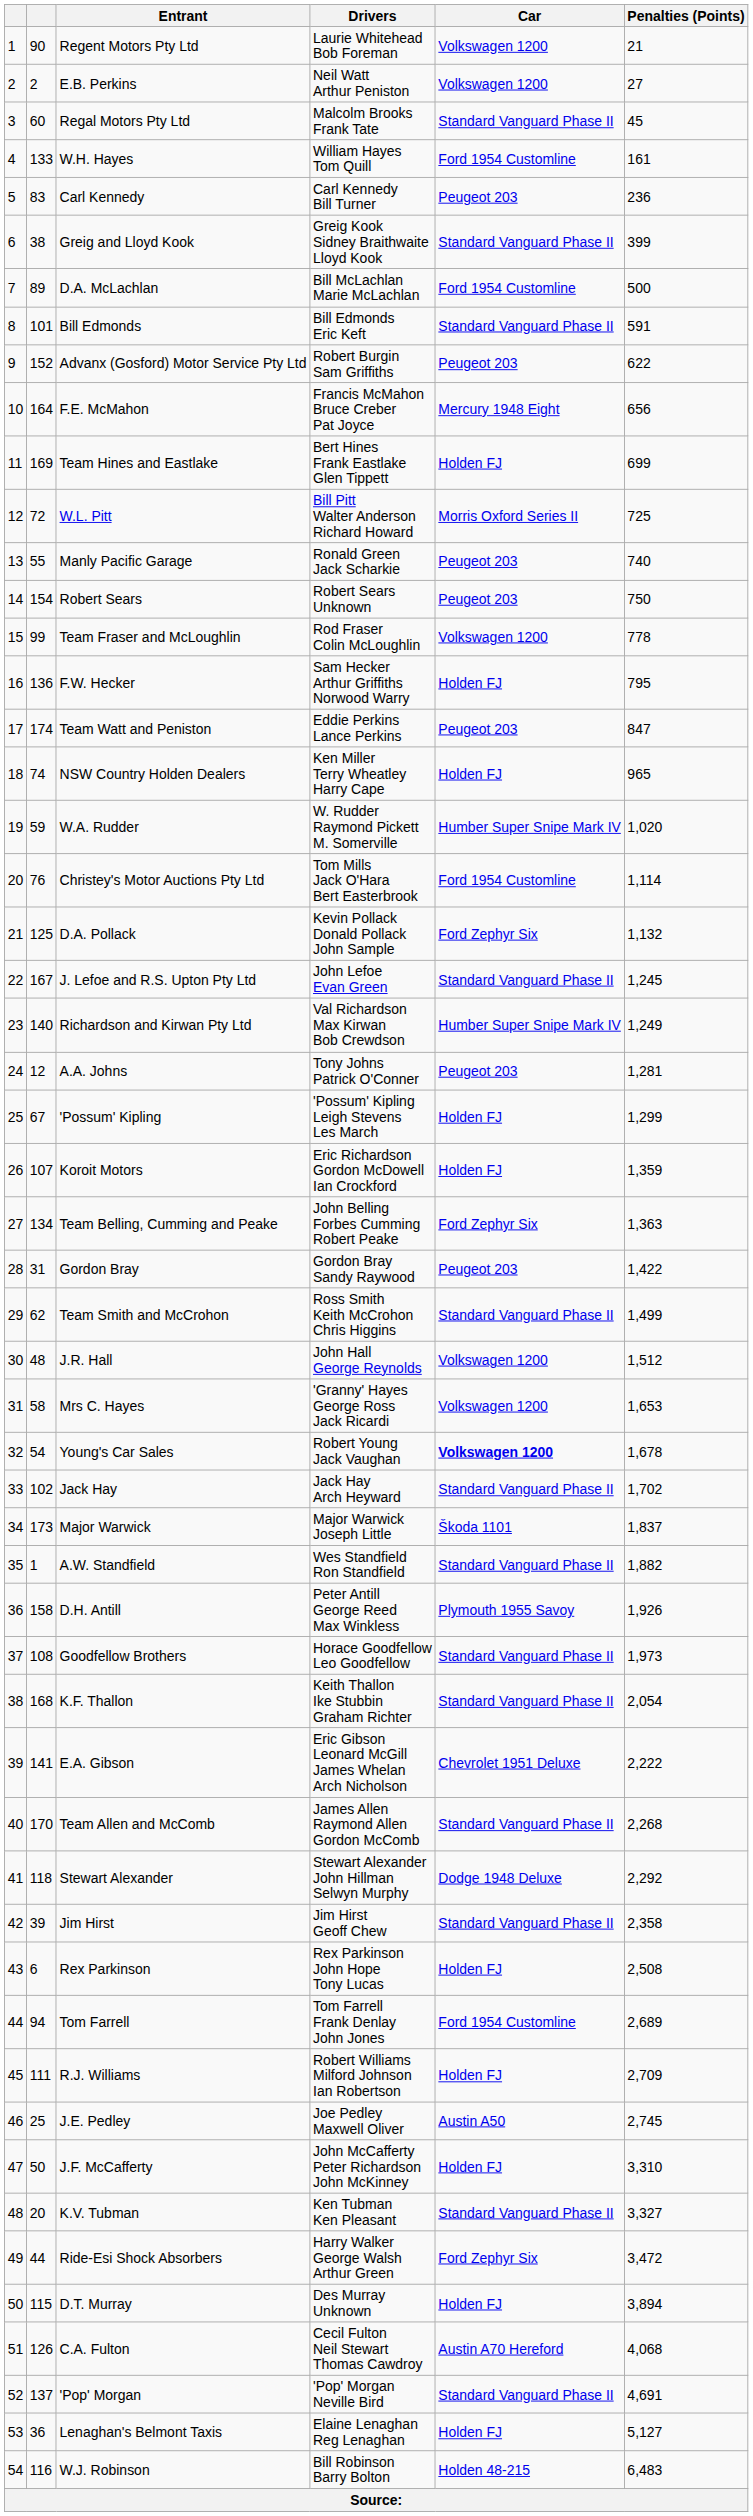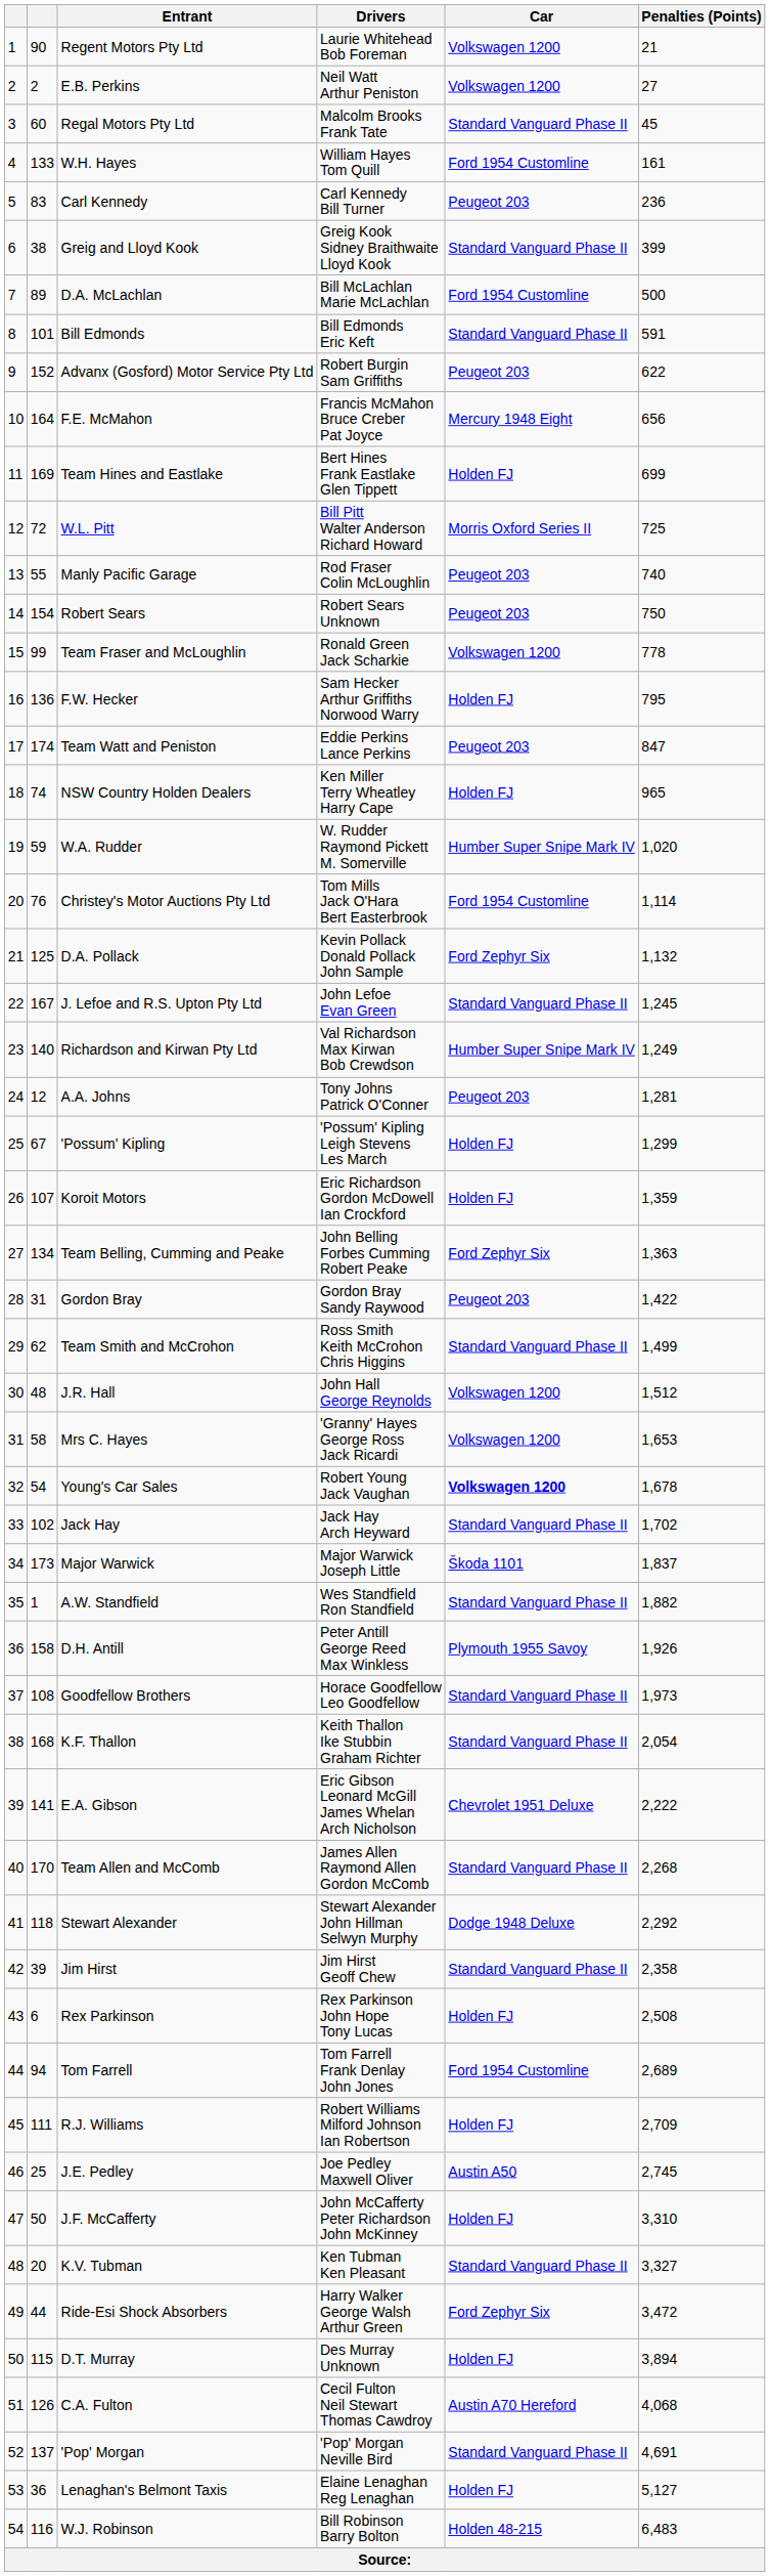Manly Pacific Garage | Drivers: Ronald Green Jack Scharkie -> Rod Fraser Colin McLoughlin
Team Fraser and McLoughlin | Drivers: Rod Fraser Colin McLoughlin -> Ronald Green Jack Scharkie
